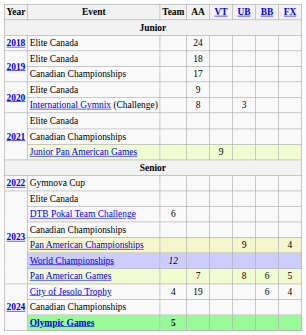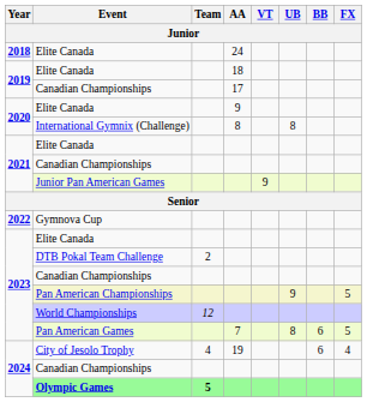International Gymnix (Challenge) | UB: 3 -> 8
DTB Pokal Team Challenge | Team: 6 -> 2
Pan American Championships | FX: 4 -> 5
